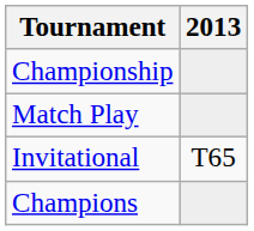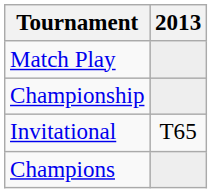rows swapped: Match Play <-> Championship
